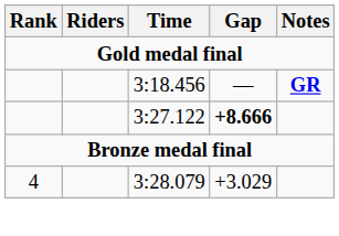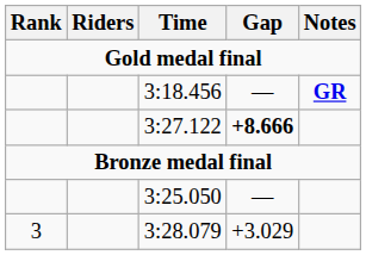+ row: 3:25.050 | —
3:28.079 | Rank: 4 -> 3
